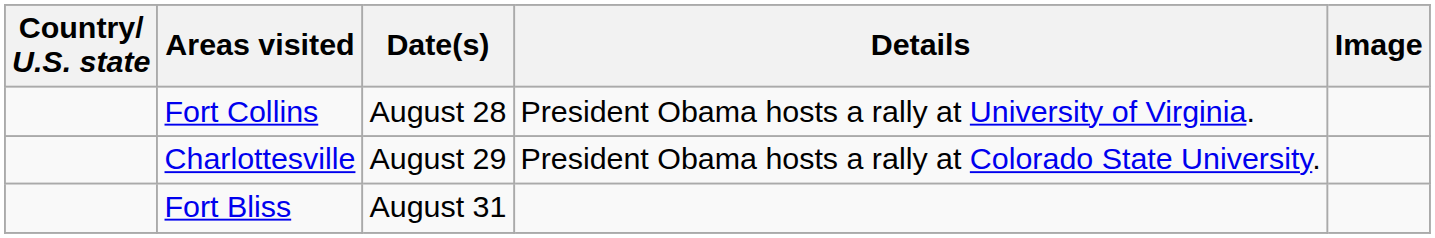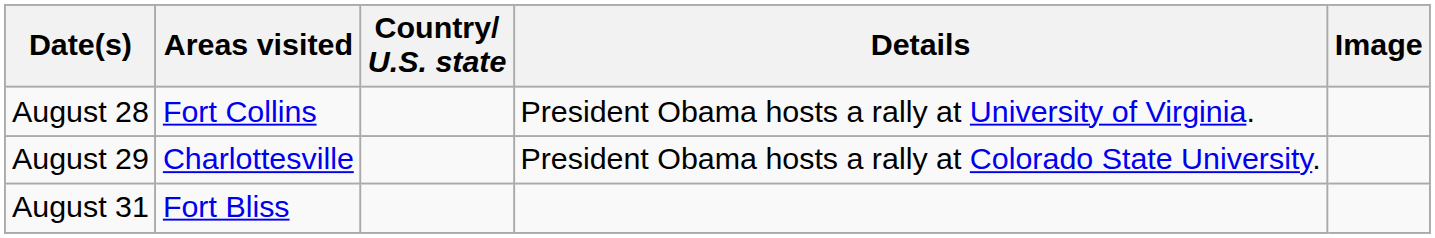columns swapped: Country/ U.S. state <-> Date(s)
